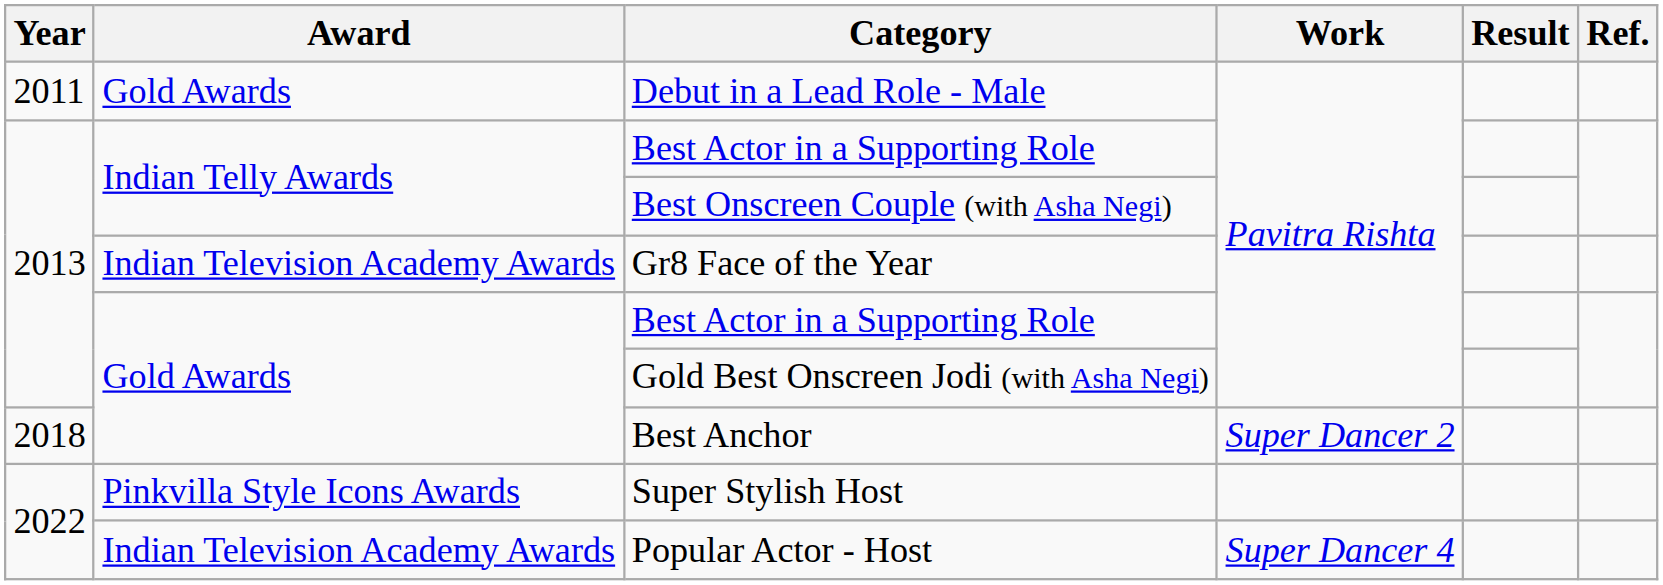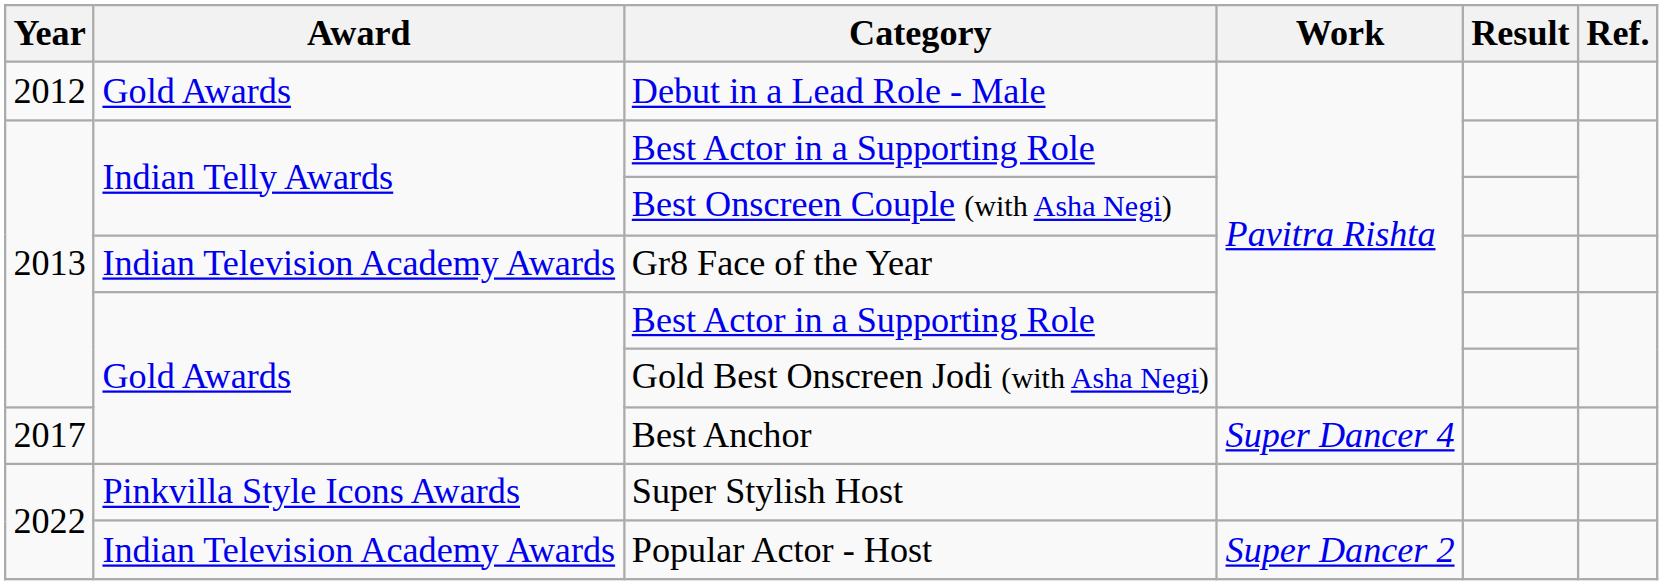Debut in a Lead Role - Male | Year: 2011 -> 2012
Best Anchor | Year: 2018 -> 2017
Best Anchor | Work: Super Dancer 2 -> Super Dancer 4
Popular Actor - Host | Work: Super Dancer 4 -> Super Dancer 2
